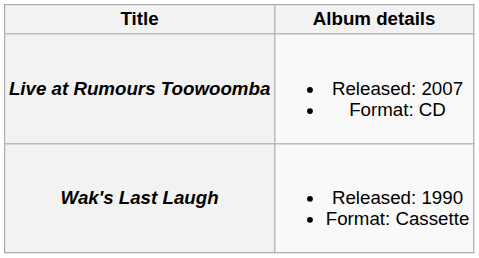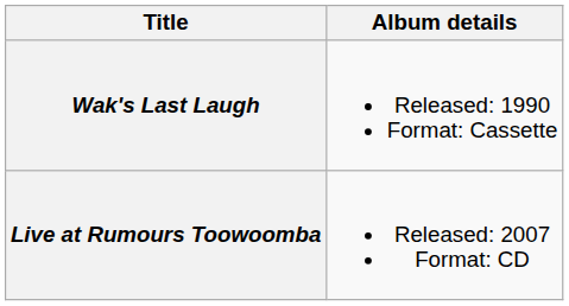rows swapped: Wak's Last Laugh <-> Live at Rumours Toowoomba
